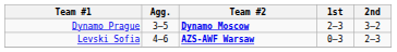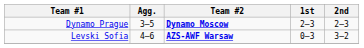Dynamo Prague | 2nd: 3–2 -> 2–3
Levski Sofia | 2nd: 2–3 -> 3–2
